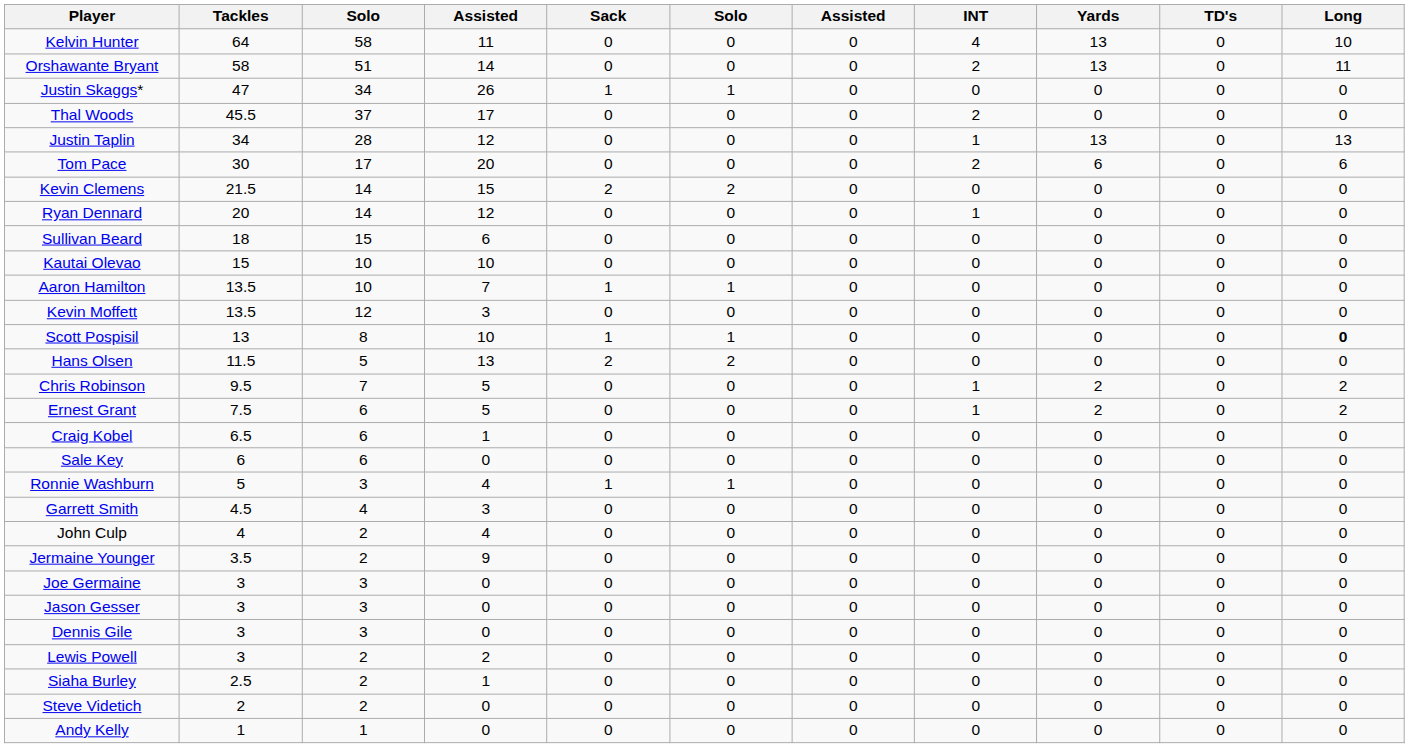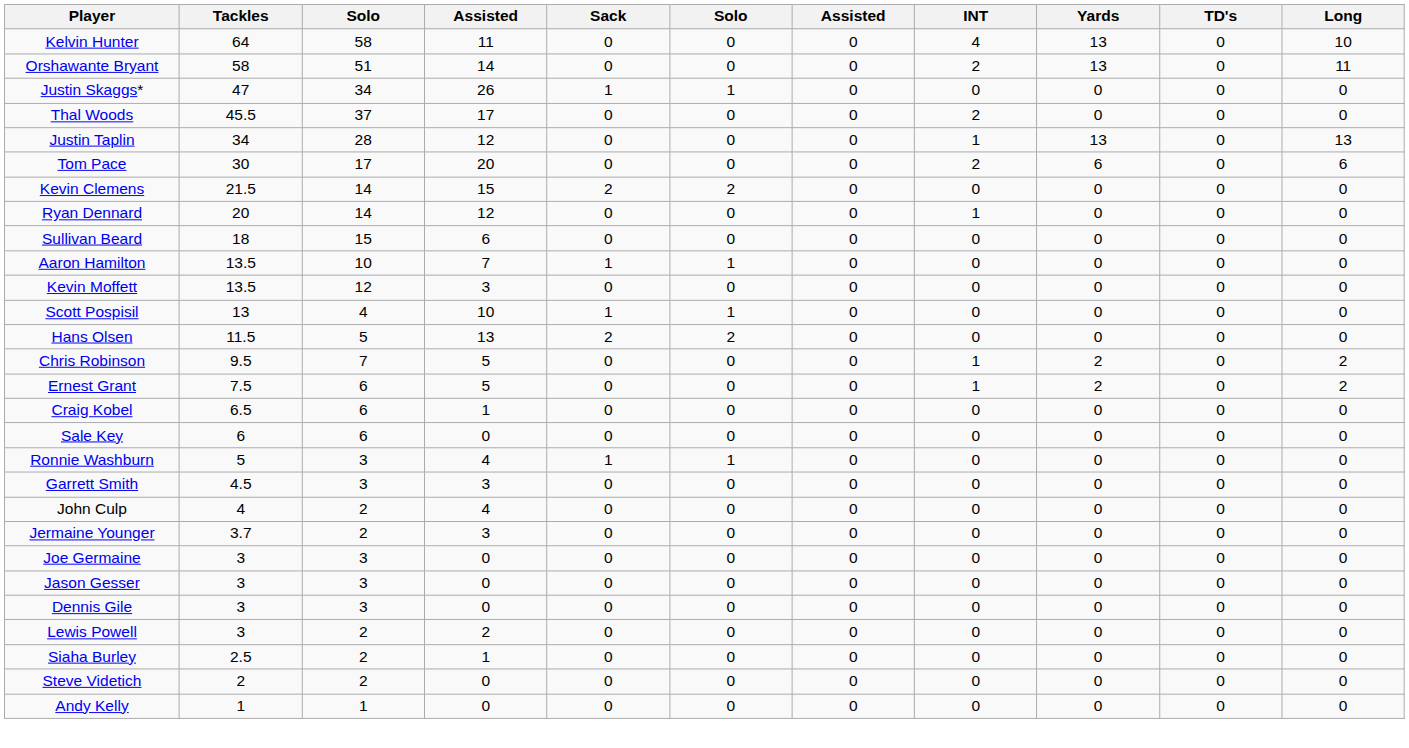- row: Kautai Olevao | 15 | 10 | 10 | 0 | 0 | 0 | 0 | 0 | 0 | 0
Scott Pospisil | column 3: 8 -> 4
Scott Pospisil | Long: bold -> normal
Garrett Smith | column 3: 4 -> 3
Jermaine Younger | Tackles: 3.5 -> 3.7
Jermaine Younger | column 4: 9 -> 3
